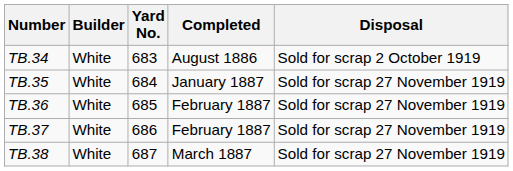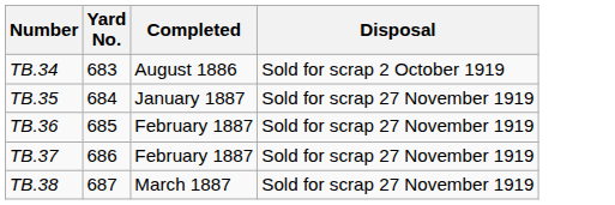- column: Builder | White | White | White | White | White
